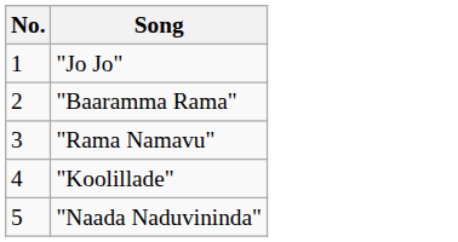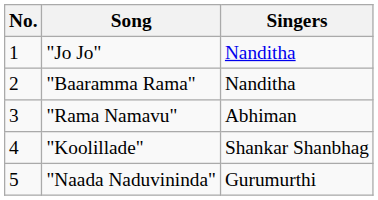+ column: Singers | Nanditha | Nanditha | Abhiman | Shankar Shanbhag | Gurumurthi
